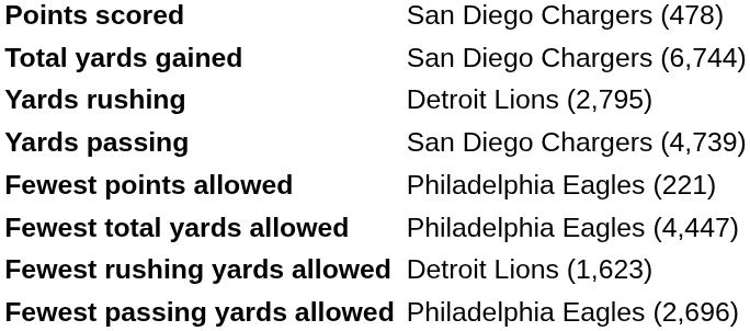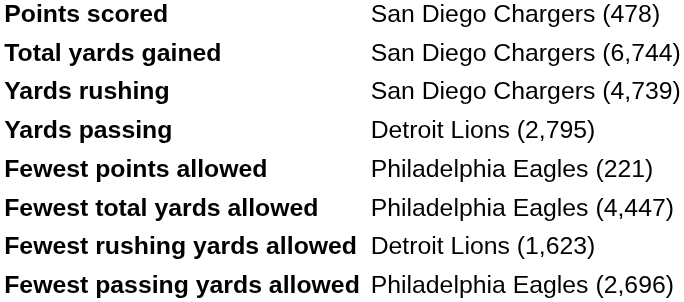Yards rushing | column 2: Detroit Lions (2,795) -> San Diego Chargers (4,739)
Yards passing | column 2: San Diego Chargers (4,739) -> Detroit Lions (2,795)
